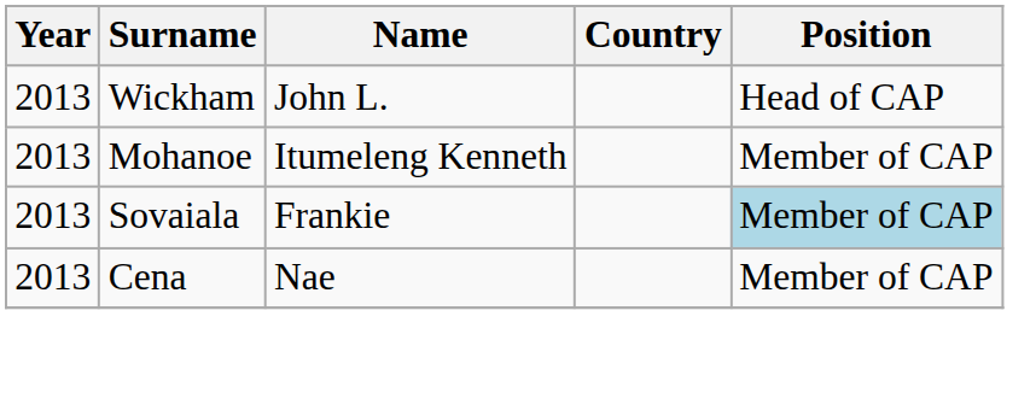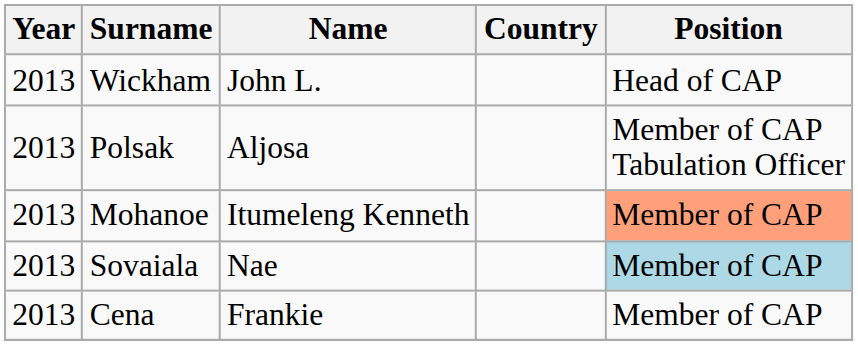+ row: 2013 | Polsak | Aljosa | Member of CAP Tabulation Officer
Mohanoe | Position: no background -> lightsalmon background
Sovaiala | Name: Frankie -> Nae
Cena | Name: Nae -> Frankie
